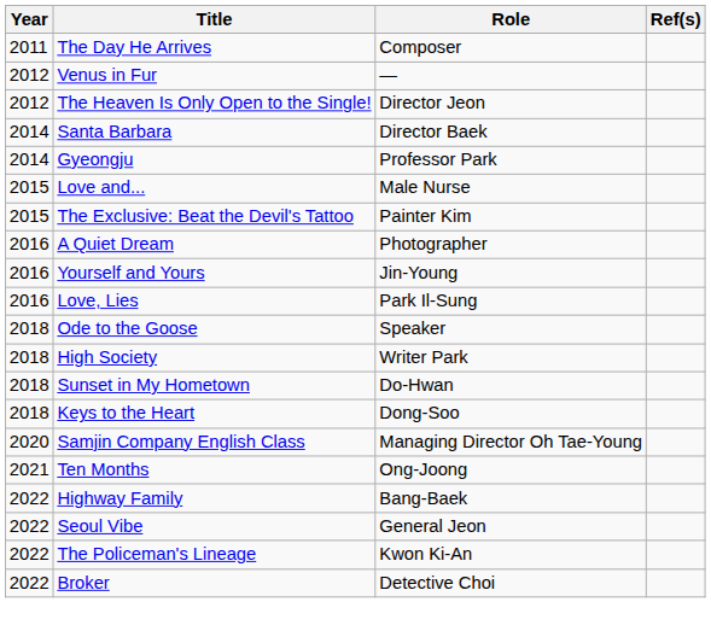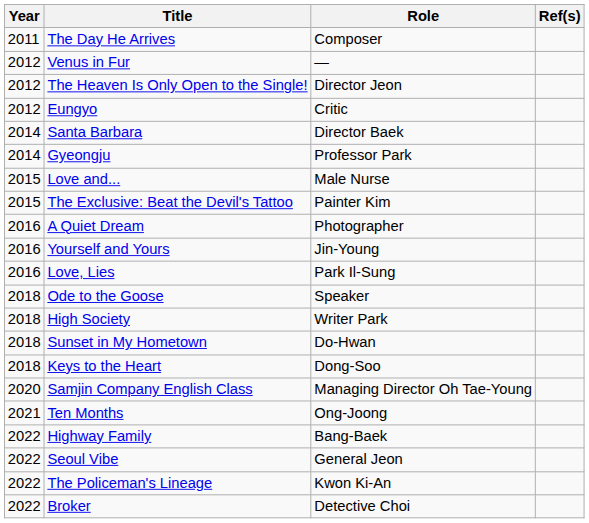+ row: 2012 | Eungyo | Critic
